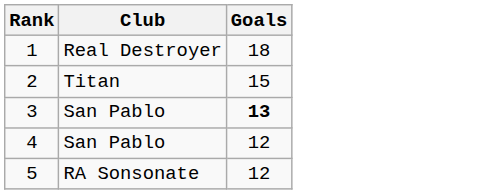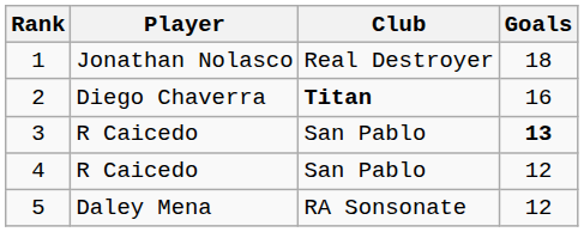+ column: Player | Jonathan Nolasco | Diego Chaverra | R Caicedo | R Caicedo | Daley Mena
2 | Club: normal -> bold
2 | Goals: 15 -> 16
